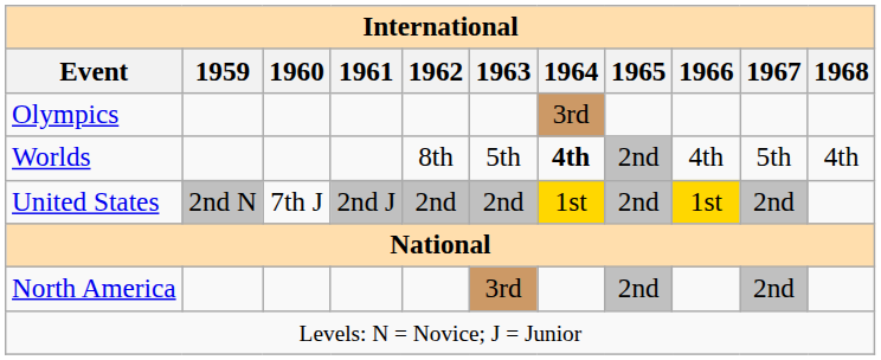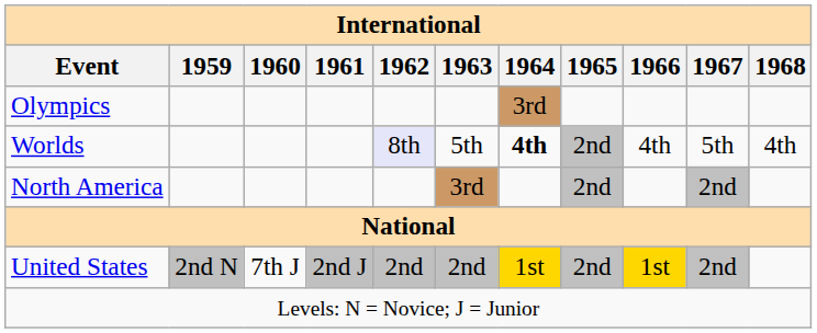Worlds | 1962: no background -> lavender background
rows swapped: North America <-> United States
